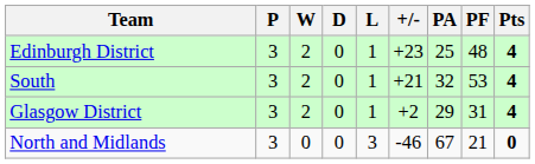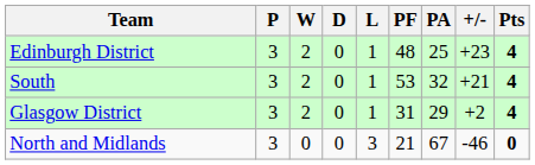columns swapped: PF <-> +/-
